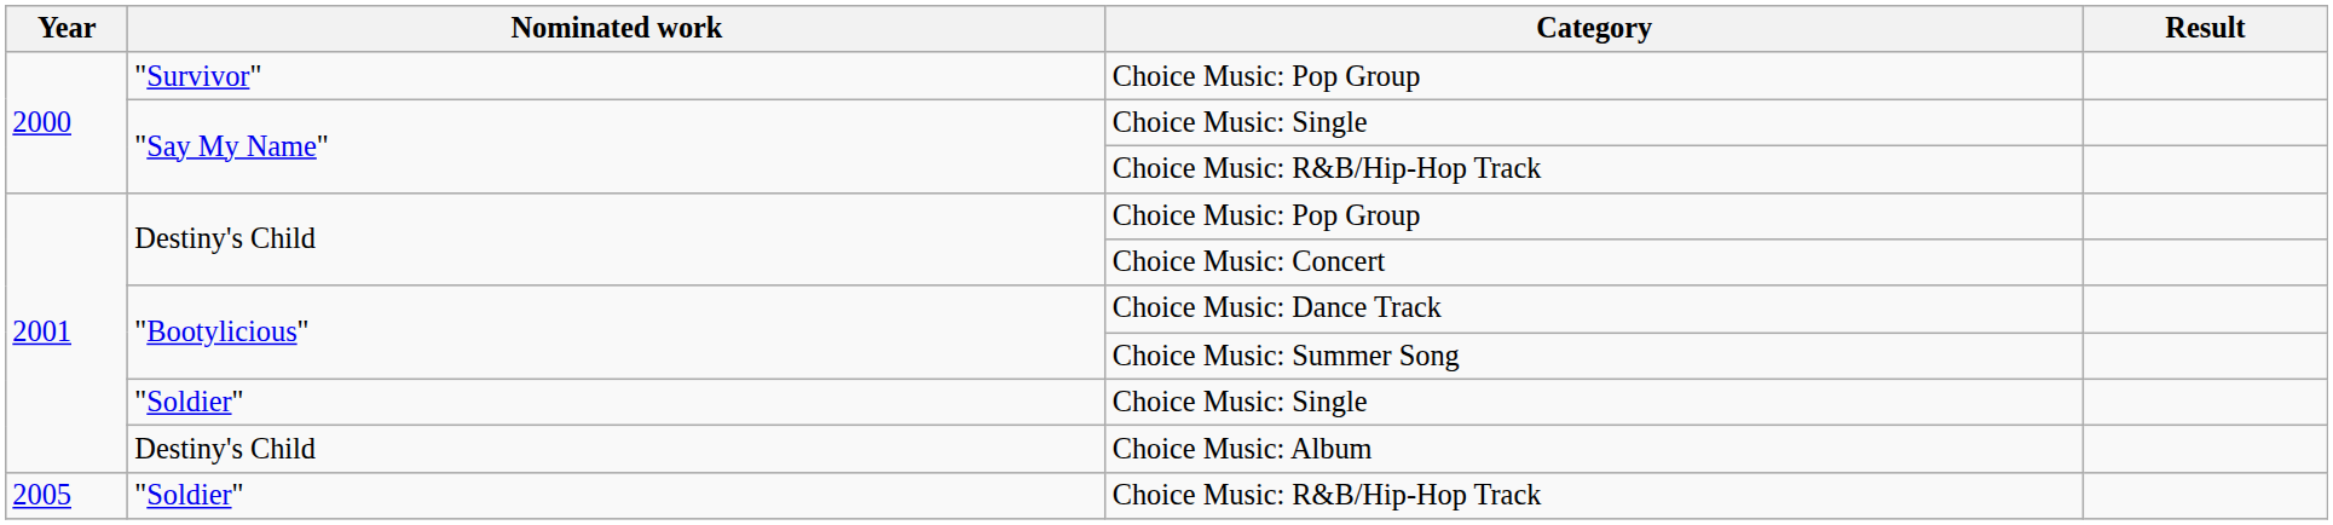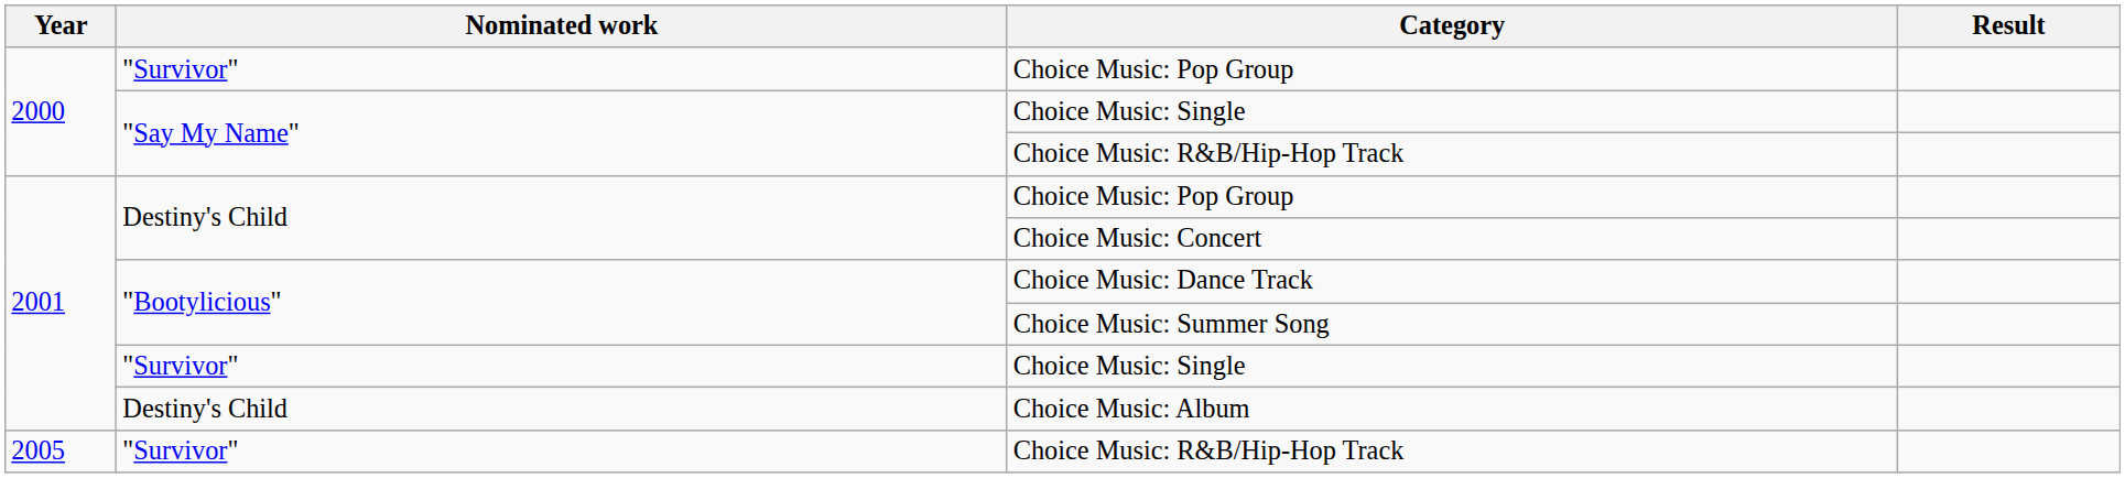2001 / Choice Music: Single | Nominated work: "Soldier" -> "Survivor"
2005 / Choice Music: R&B/Hip-Hop Track | Nominated work: "Soldier" -> "Survivor"
